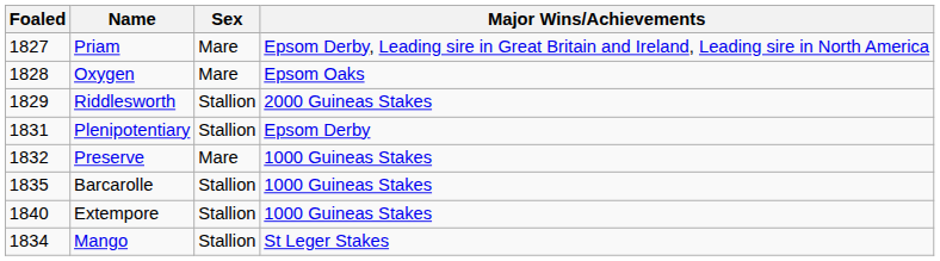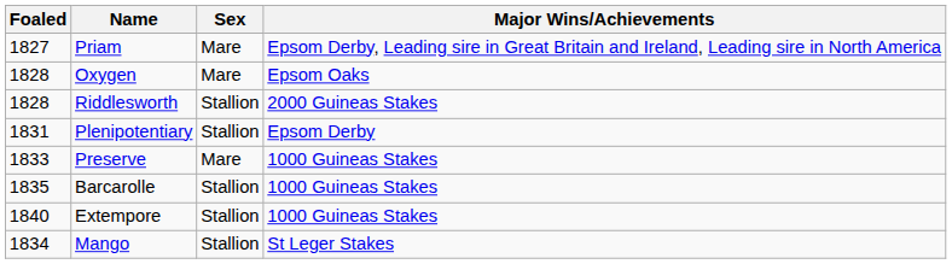Riddlesworth | Foaled: 1829 -> 1828
Preserve | Foaled: 1832 -> 1833
